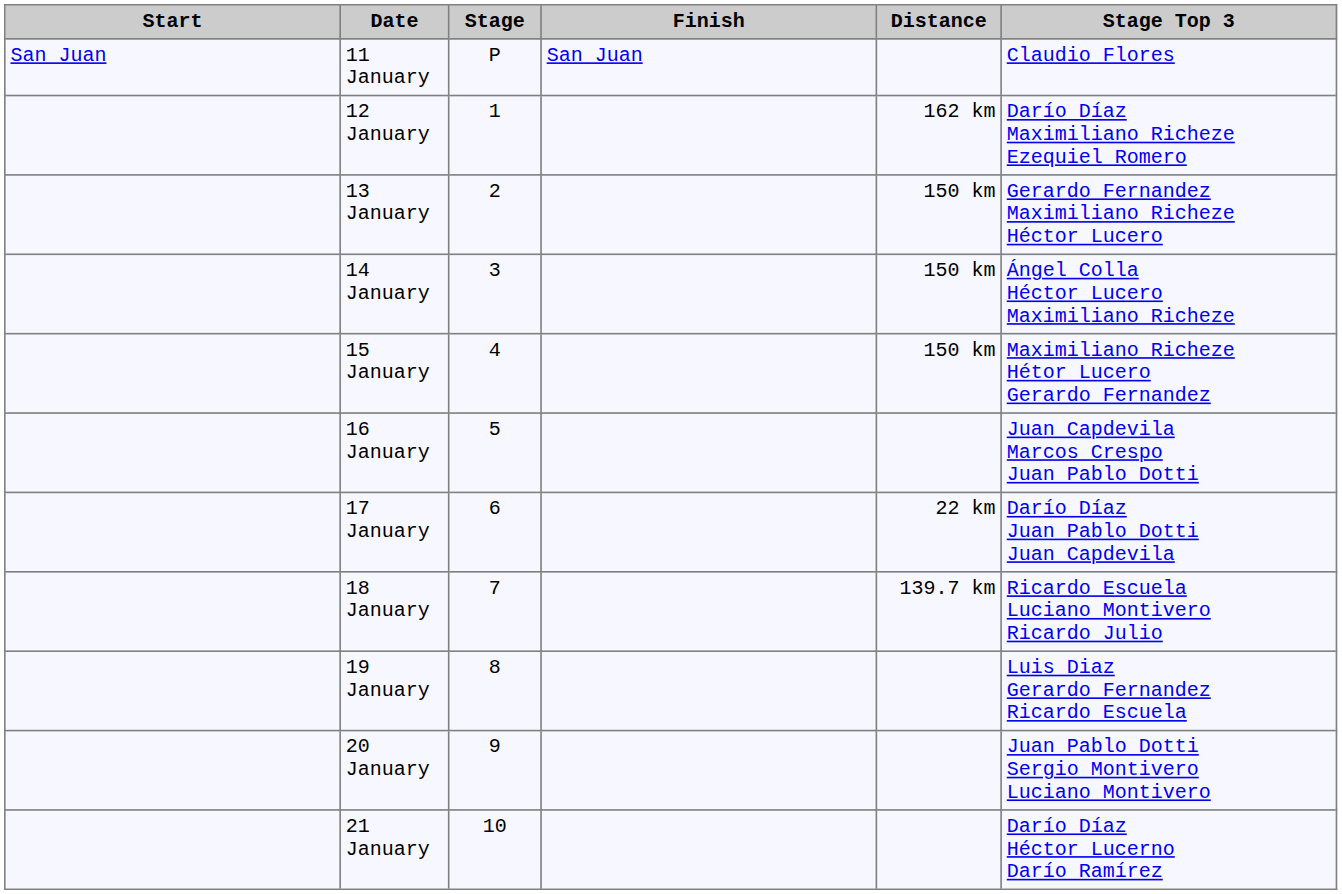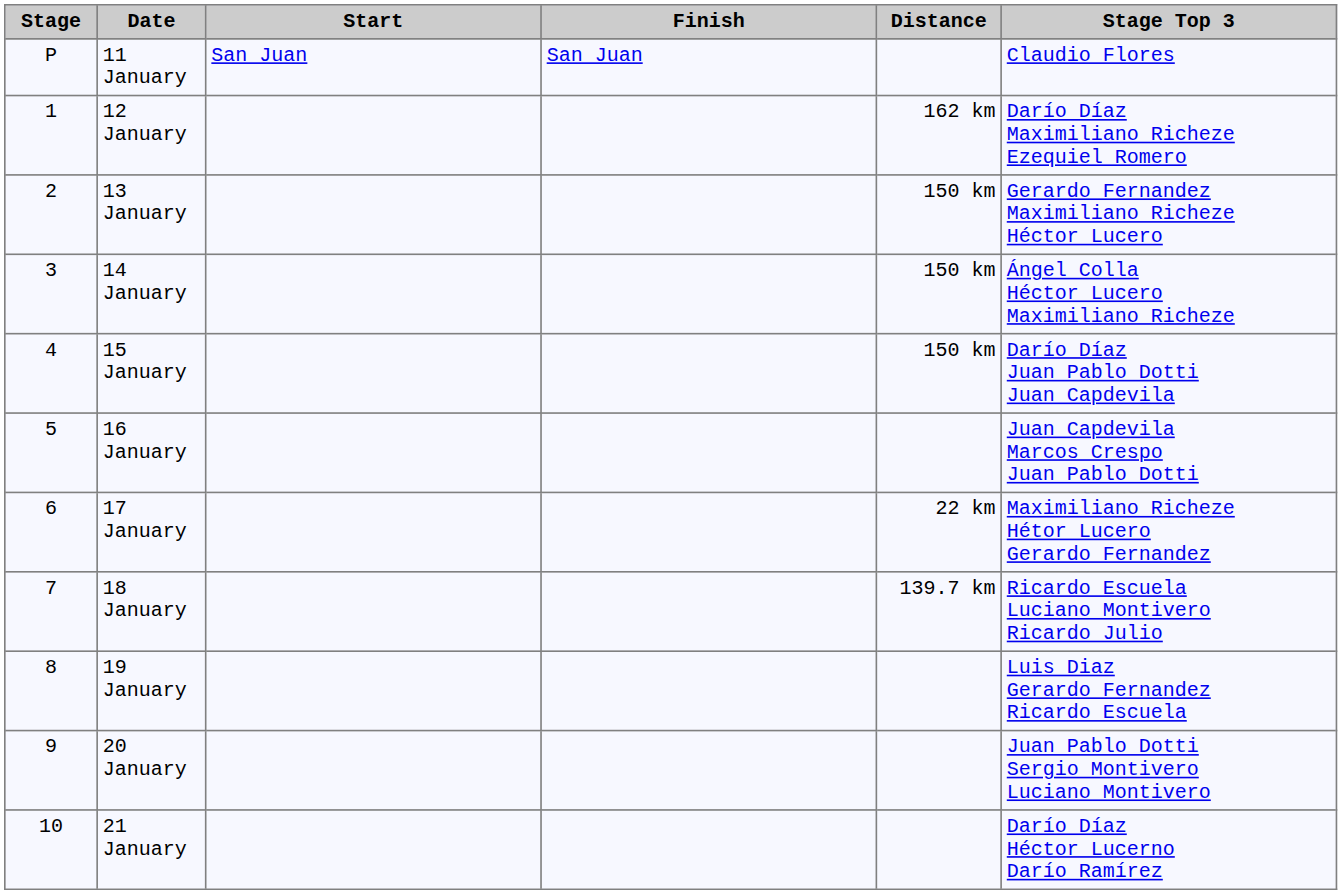columns swapped: Stage <-> Start
15 January | Stage Top 3: Maximiliano Richeze Hétor Lucero Gerardo Fernandez -> Darío Díaz Juan Pablo Dotti Juan Capdevila
17 January | Stage Top 3: Darío Díaz Juan Pablo Dotti Juan Capdevila -> Maximiliano Richeze Hétor Lucero Gerardo Fernandez
